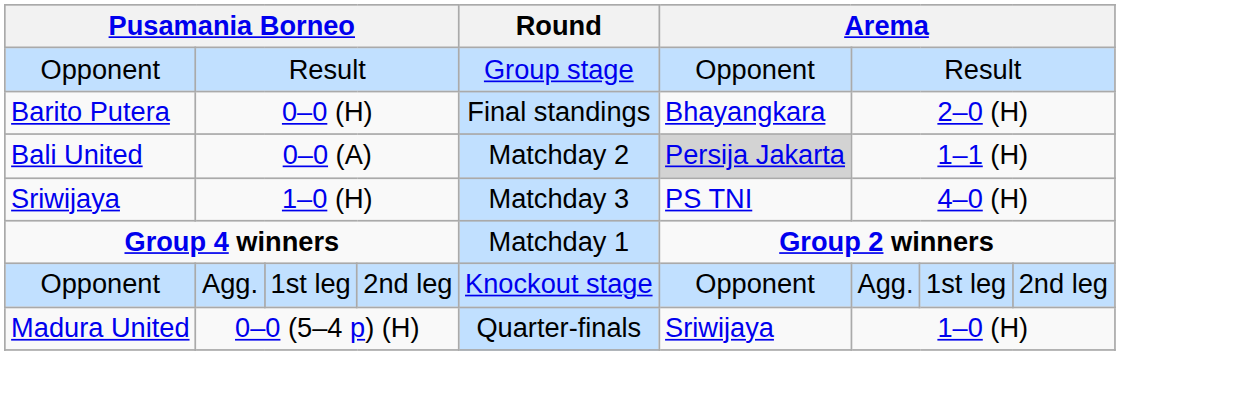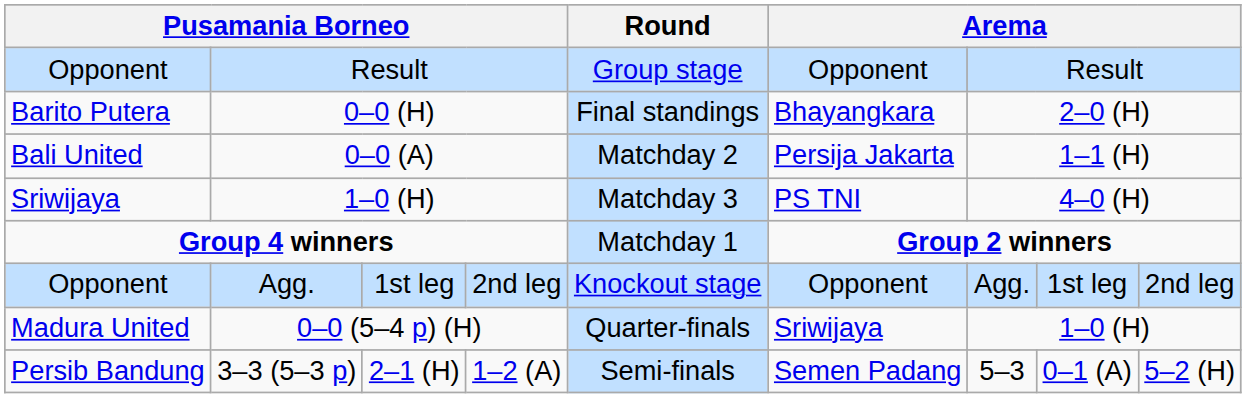0–0 (A) | column 6: lightgrey background -> no background
+ row: Persib Bandung | 3–3 (5–3 p) | 2–1 (H) | 1–2 (A) | Semi-finals | Semen Padang | 5–3 | 0–1 (A) | 5–2 (H)
